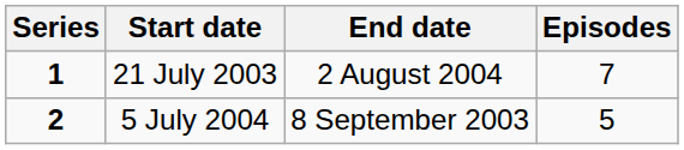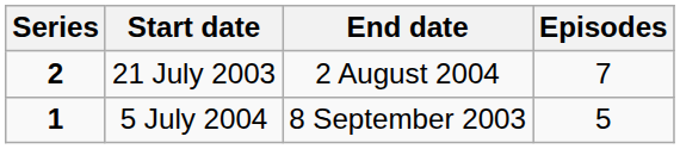21 July 2003 | Series: 1 -> 2
5 July 2004 | Series: 2 -> 1
